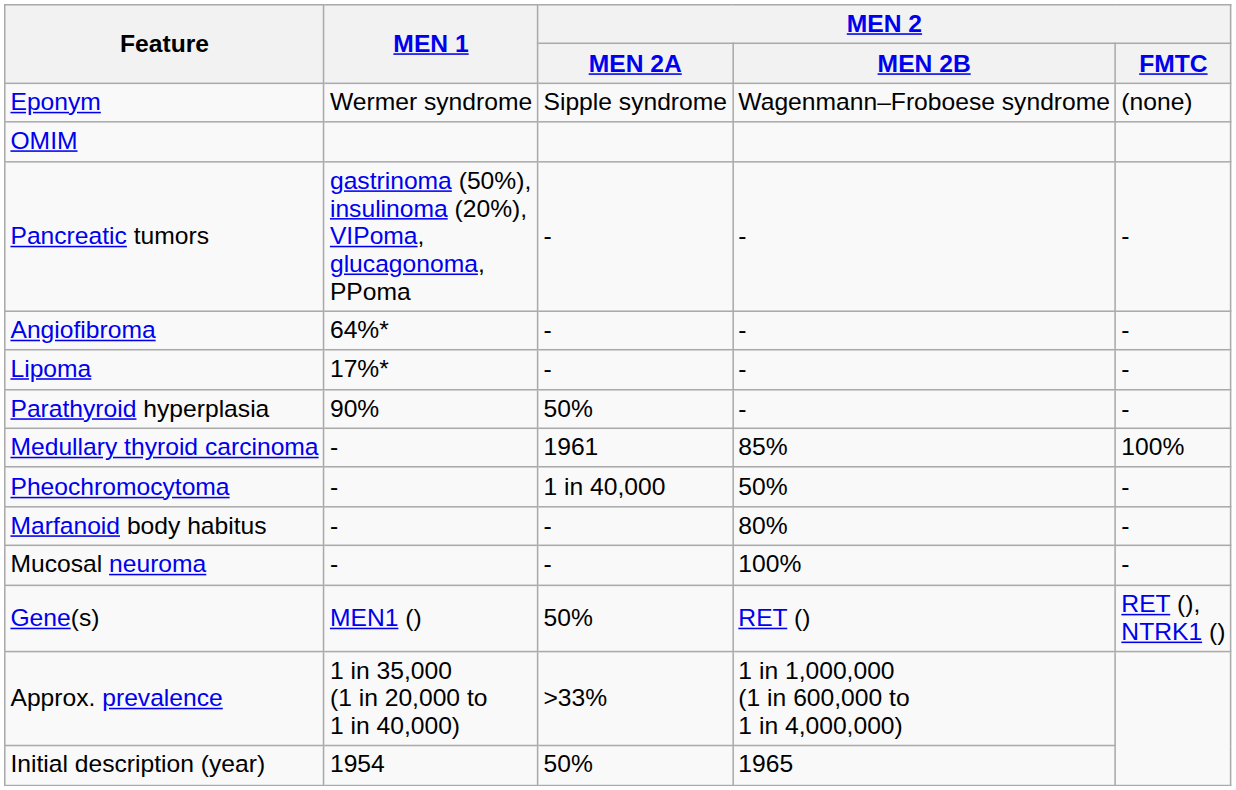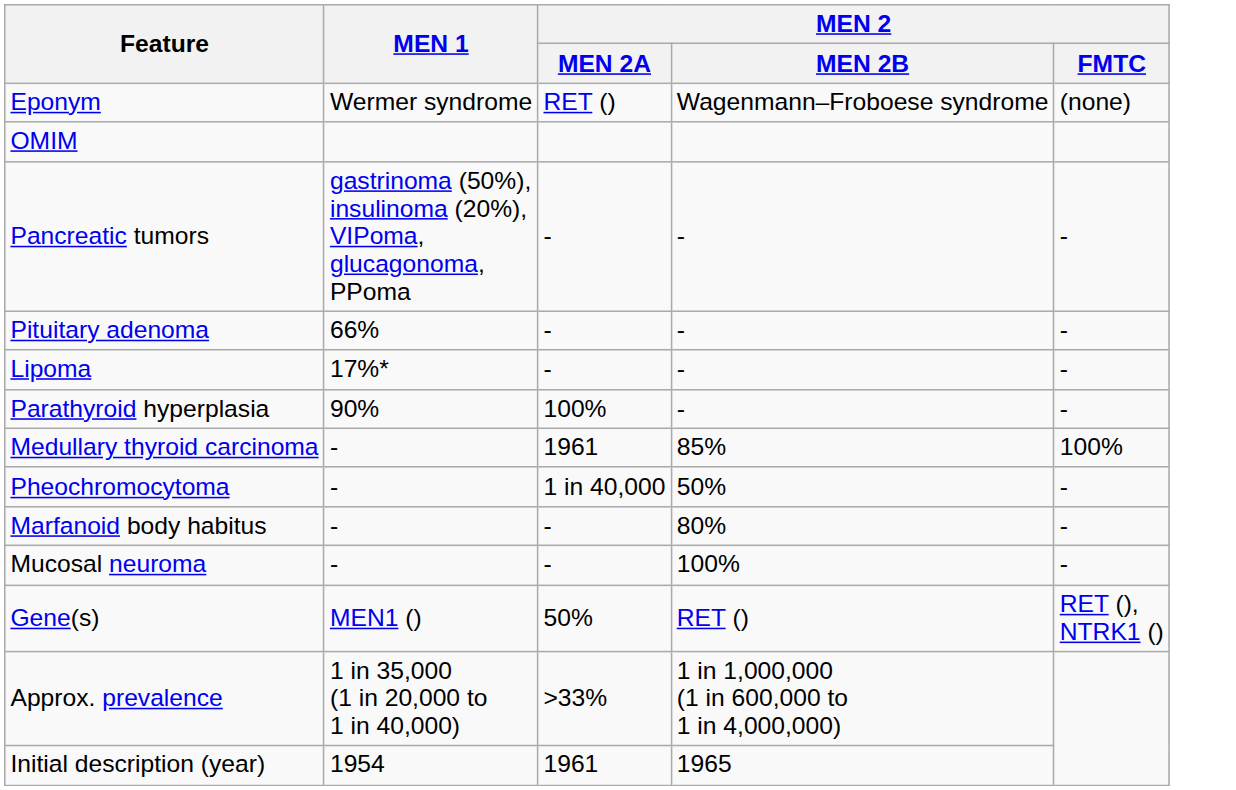Eponym | MEN 2 / MEN 2A: Sipple syndrome -> RET ()
+ row: Pituitary adenoma | 66% | - | - | -
- row: Angiofibroma | 64%* | - | - | -
Parathyroid hyperplasia | MEN 2 / MEN 2A: 50% -> 100%
Initial description (year) | MEN 2 / MEN 2A: 50% -> 1961
